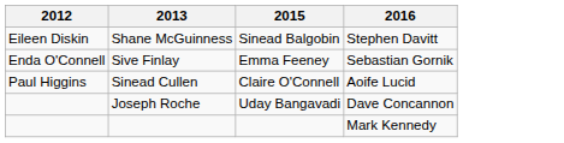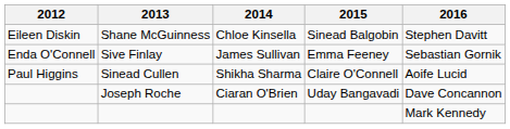+ column: 2014 | Chloe Kinsella | James Sullivan | Shikha Sharma | Ciaran O'Brien
